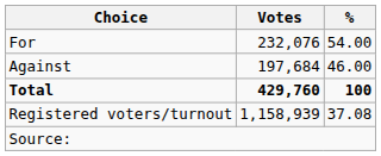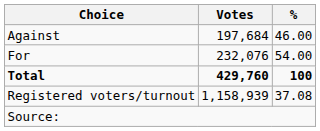rows swapped: For <-> Against
